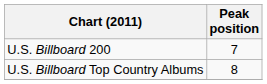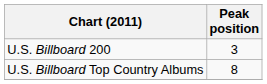U.S. Billboard 200 | Peak position: 7 -> 3
